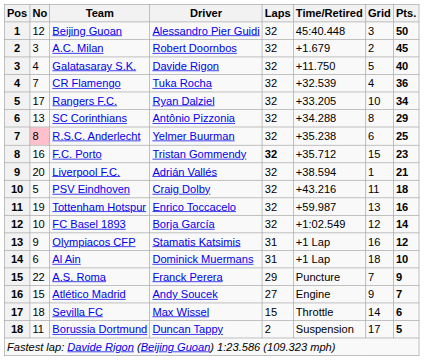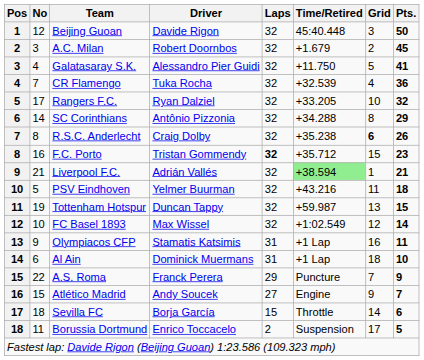Beijing Guoan | Driver: Alessandro Pier Guidi -> Davide Rigon
Galatasaray S.K. | Driver: Davide Rigon -> Alessandro Pier Guidi
Galatasaray S.K. | Pts.: 40 -> 41
Rangers F.C. | Pts.: 34 -> 32
SC Corinthians | No: 13 -> 14
R.S.C. Anderlecht | No: pink background -> no background
R.S.C. Anderlecht | Driver: Yelmer Buurman -> Craig Dolby
R.S.C. Anderlecht | Grid: normal -> bold
R.S.C. Anderlecht | Pts.: 25 -> 26
Liverpool F.C. | No: 20 -> 21
Liverpool F.C. | Time/Retired: no background -> lightgreen background
PSV Eindhoven | Driver: Craig Dolby -> Yelmer Buurman
Tottenham Hotspur | Driver: Enrico Toccacelo -> Duncan Tappy
Tottenham Hotspur | Pts.: 16 -> 15
FC Basel 1893 | Driver: Borja García -> Max Wissel
Olympiacos CFP | Pts.: 12 -> 11
Sevilla FC | Driver: Max Wissel -> Borja García
Borussia Dortmund | Driver: Duncan Tappy -> Enrico Toccacelo
